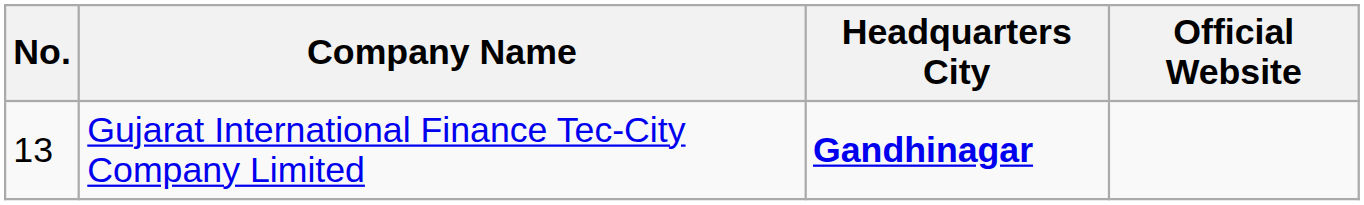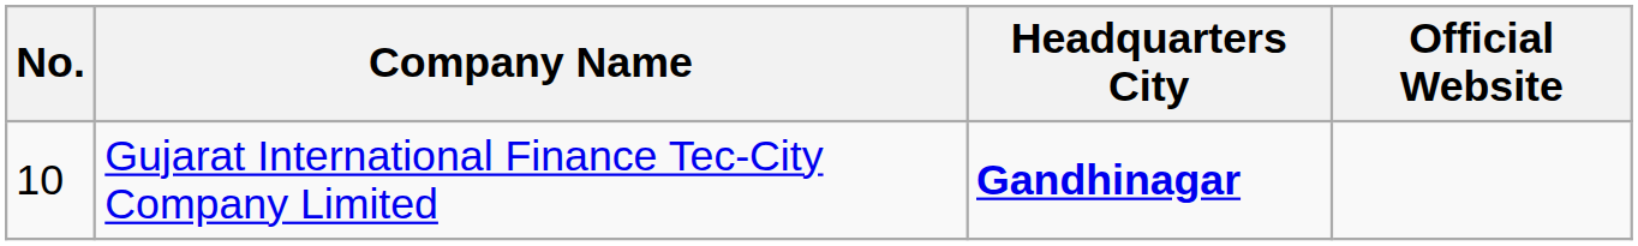Gujarat International Finance Tec-City Company Limited | No.: 13 -> 10
